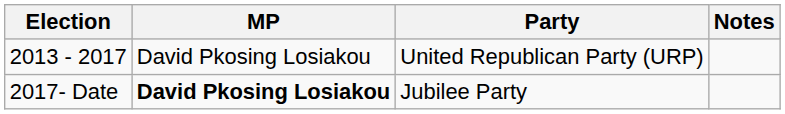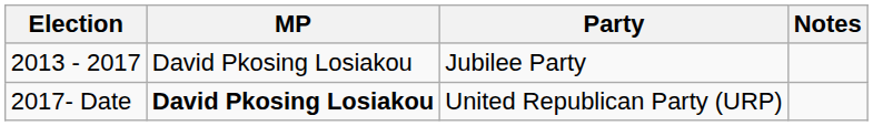2013 - 2017 | Party: United Republican Party (URP) -> Jubilee Party
2017- Date | Party: Jubilee Party -> United Republican Party (URP)
